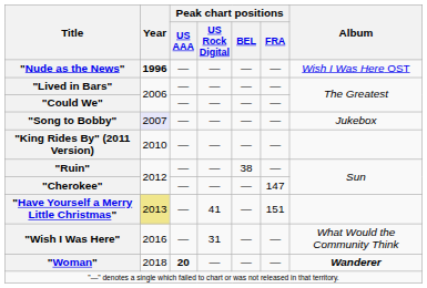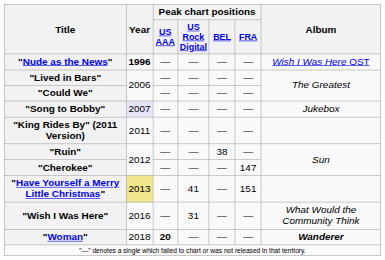"King Rides By" (2011 Version) | Year: 2010 -> 2011
